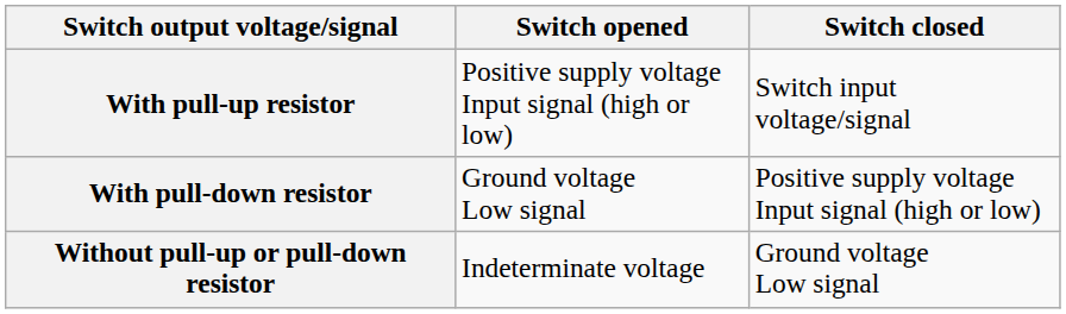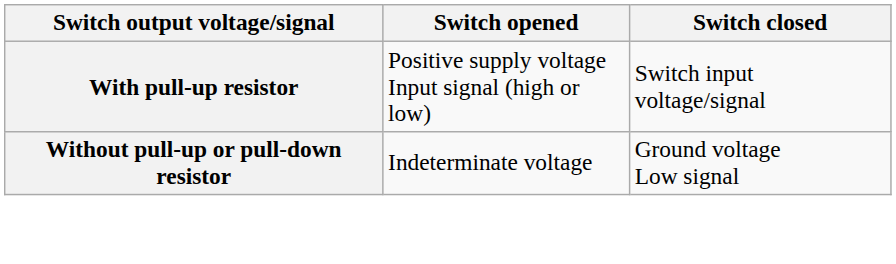- row: With pull-down resistor | Ground voltage Low signal | Positive supply voltage Input signal (high or low)
